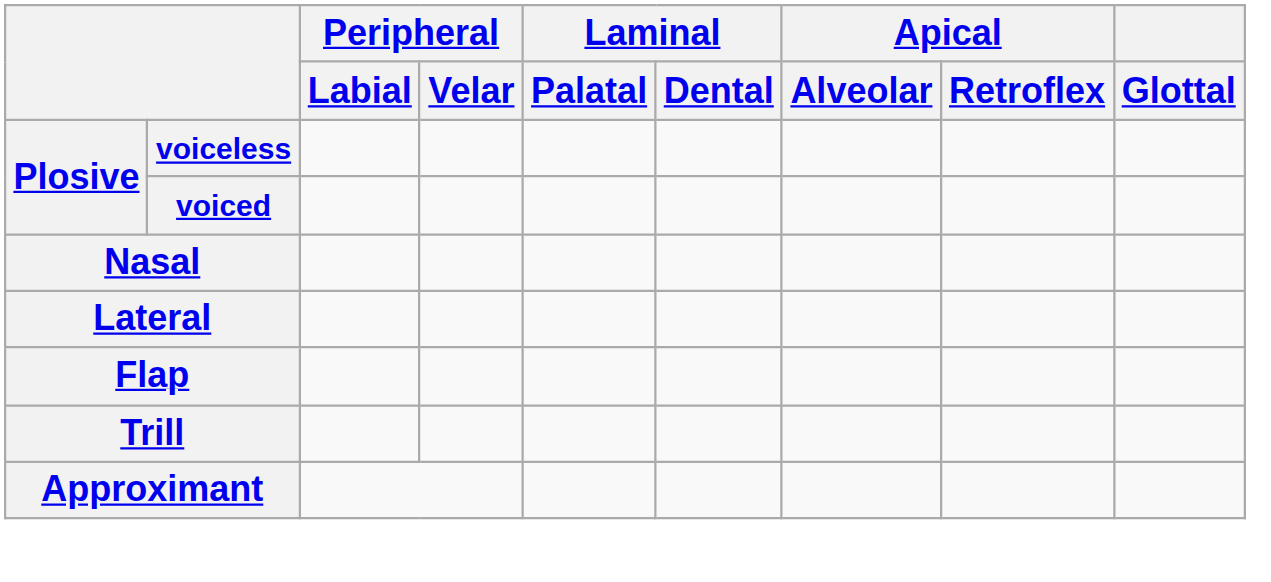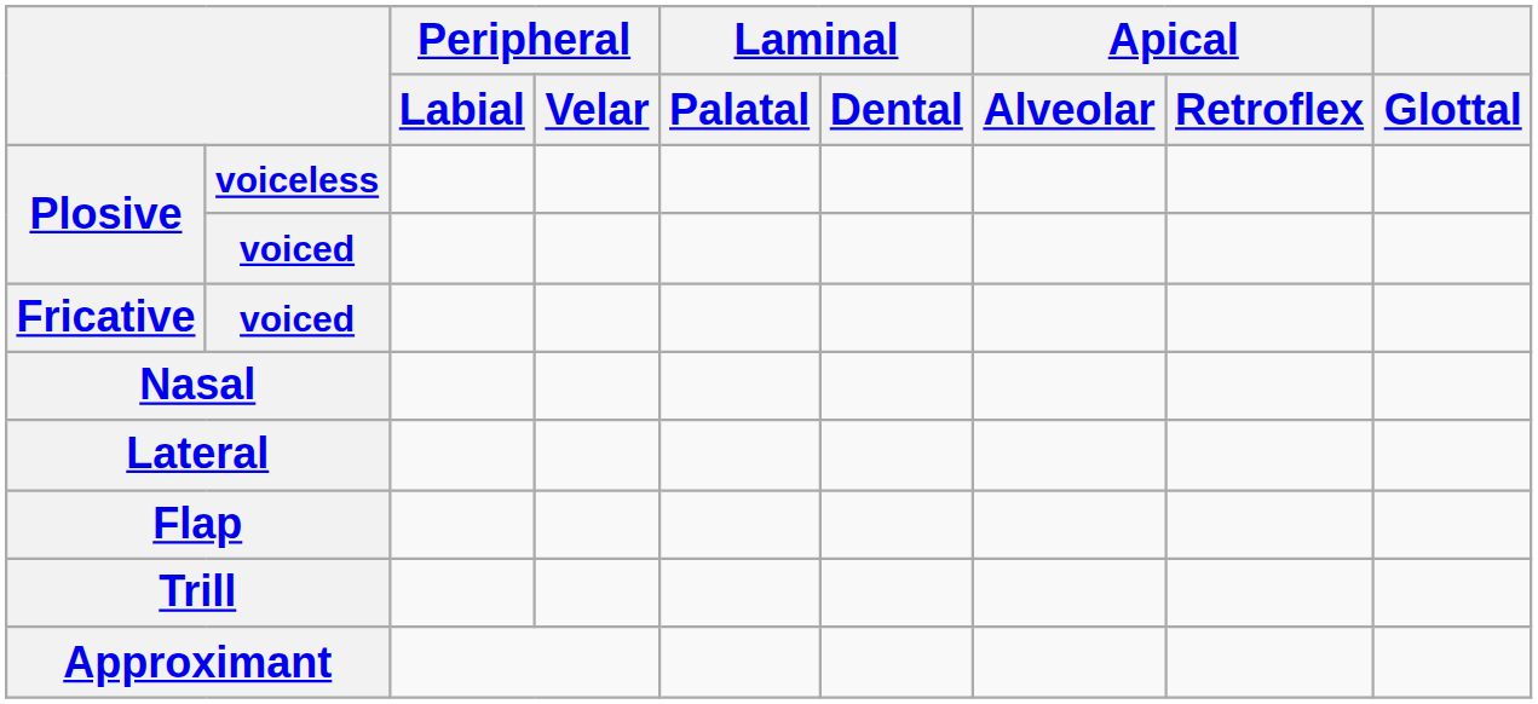+ row: Fricative | voiced
